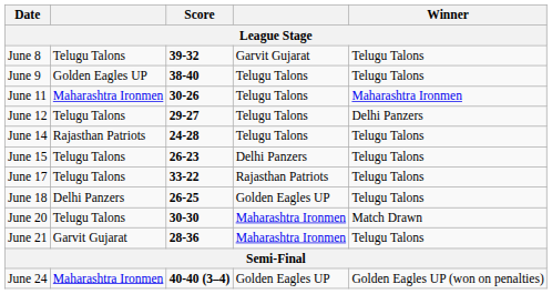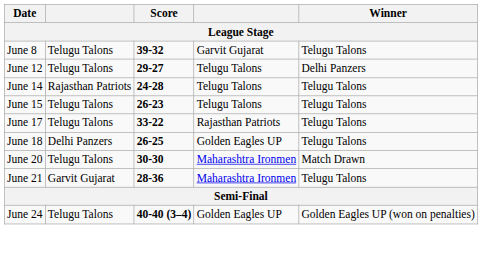- row: June 9 | Golden Eagles UP | 38-40 | Telugu Talons | Telugu Talons
- row: June 11 | Maharashtra Ironmen | 30-26 | Telugu Talons | Maharashtra Ironmen
June 15 | column 4: Delhi Panzers -> Telugu Talons
June 24 | column 2: Maharashtra Ironmen -> Telugu Talons
